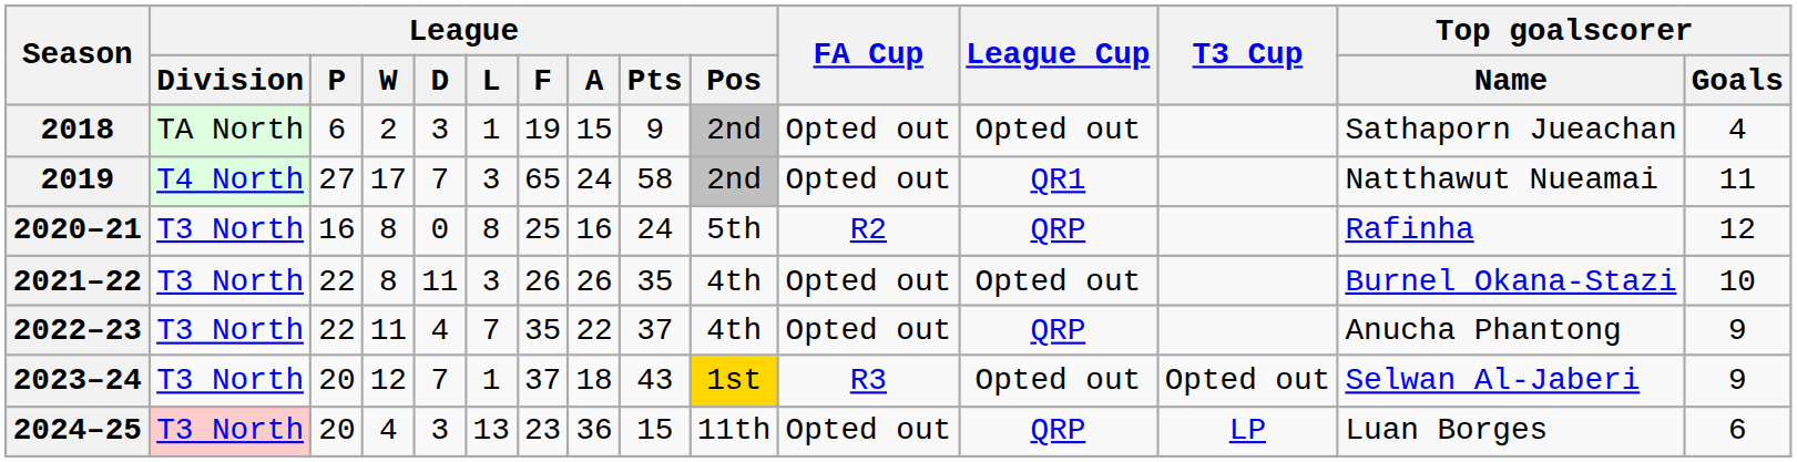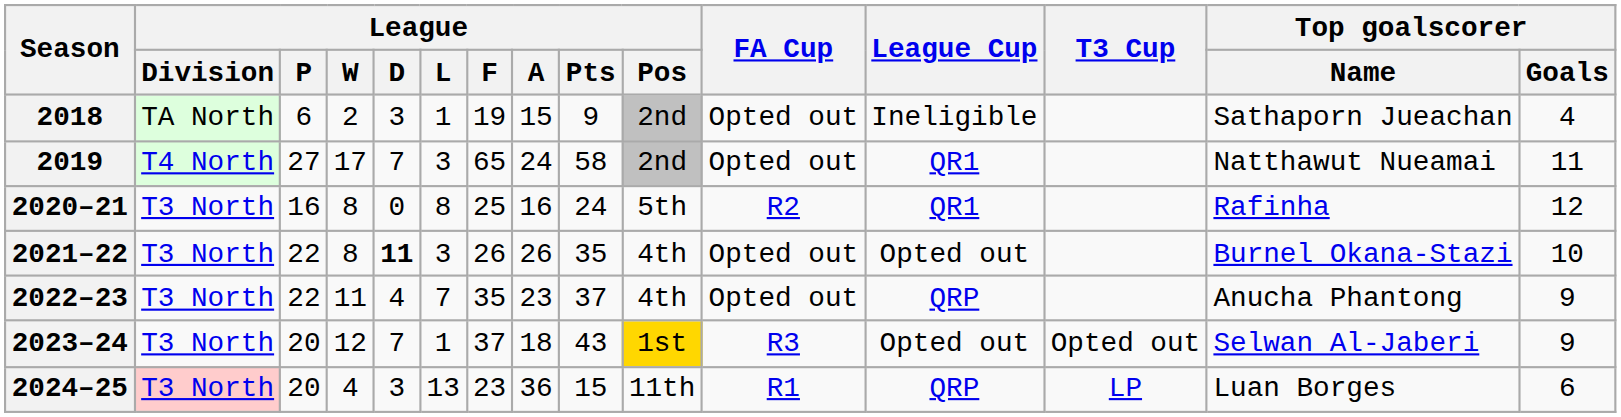2018 | League Cup: Opted out -> Ineligible
2020–21 | League Cup: QRP -> QR1
2021–22 | League / D: normal -> bold
2022–23 | League / A: 22 -> 23
2024–25 | FA Cup: Opted out -> R1
